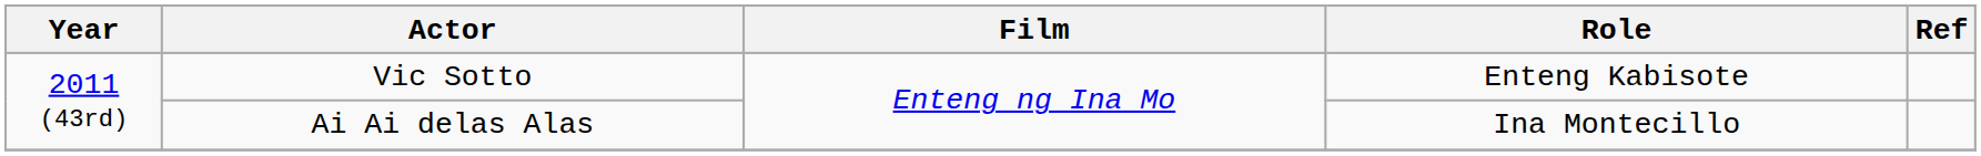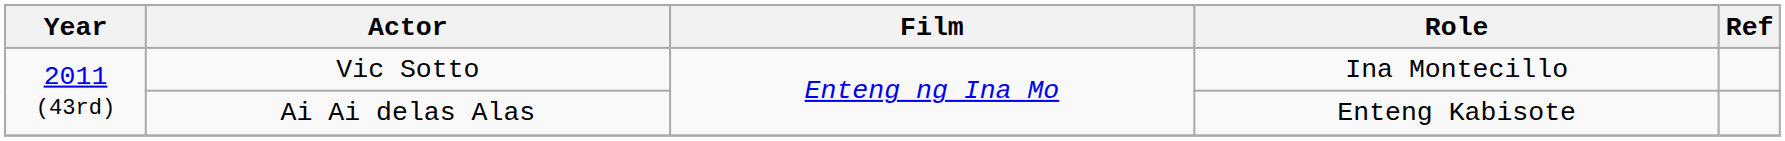Vic Sotto | Role: Enteng Kabisote -> Ina Montecillo
Ai Ai delas Alas | Role: Ina Montecillo -> Enteng Kabisote
